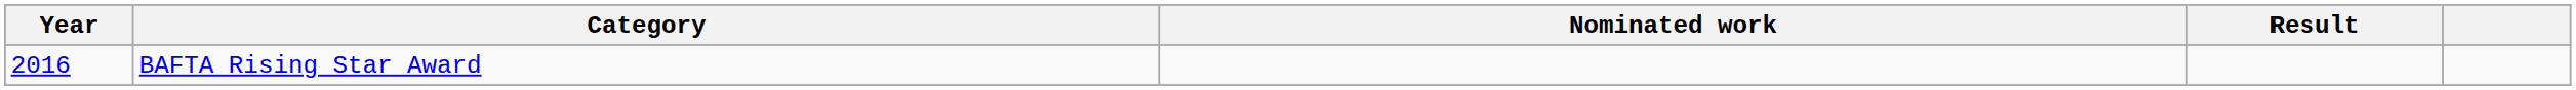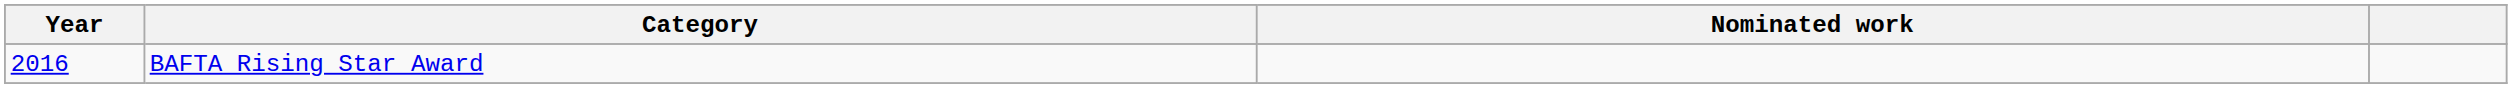- column: Result
